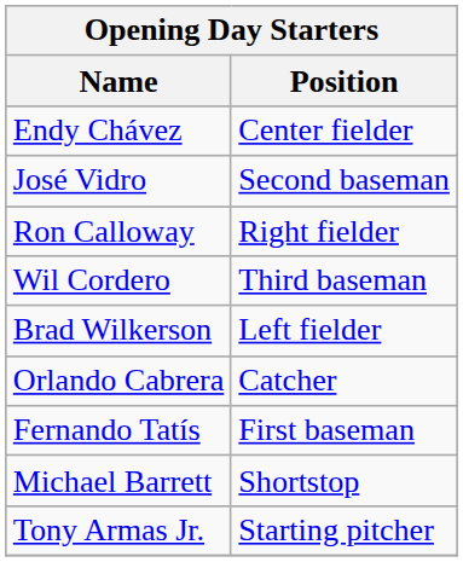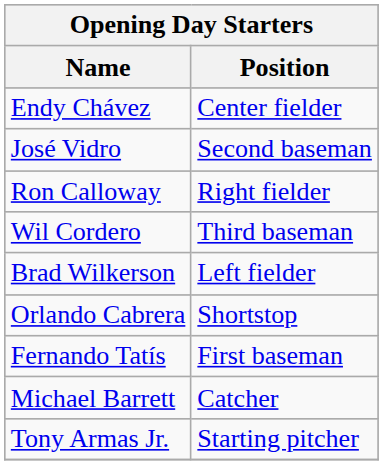Orlando Cabrera | Position: Catcher -> Shortstop
Michael Barrett | Position: Shortstop -> Catcher
